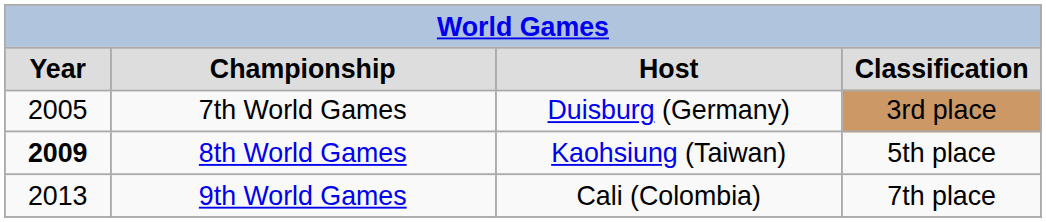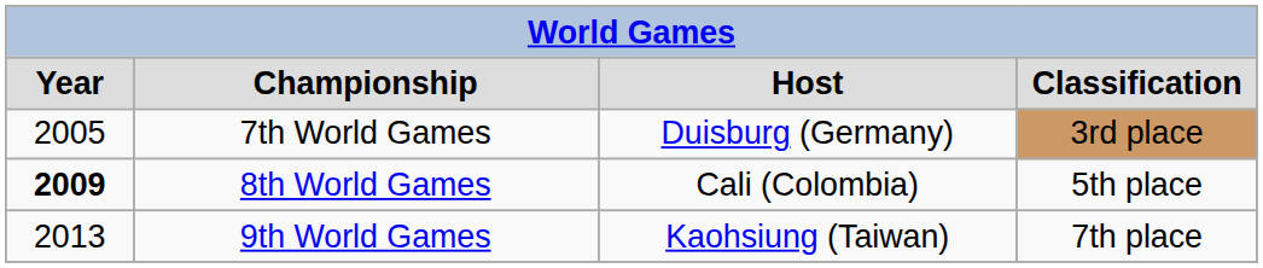8th World Games | column 3: Kaohsiung (Taiwan) -> Cali (Colombia)
9th World Games | column 3: Cali (Colombia) -> Kaohsiung (Taiwan)
